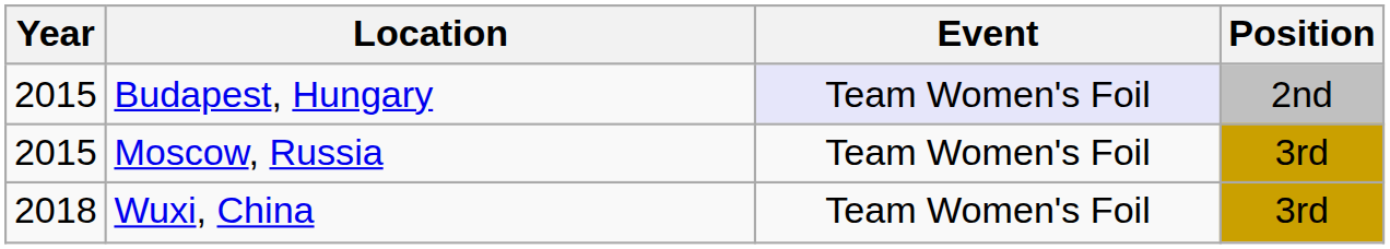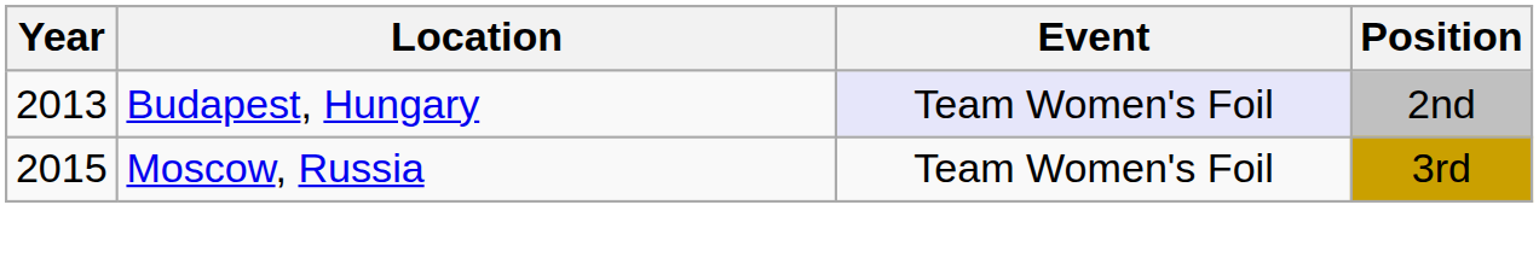Budapest, Hungary | Year: 2015 -> 2013
- row: 2018 | Wuxi, China | Team Women's Foil | 3rd
